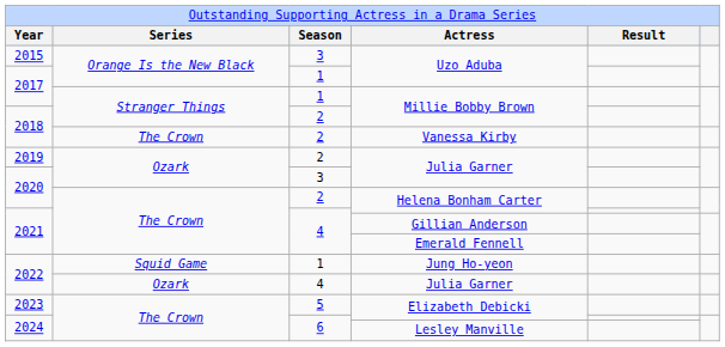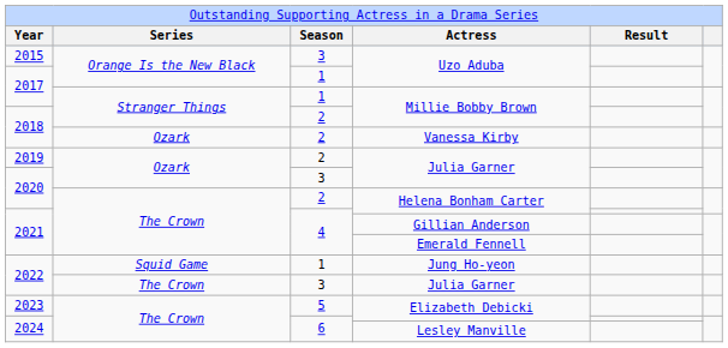Vanessa Kirby | column 2: The Crown -> Ozark
2022 / Julia Garner | column 2: Ozark -> The Crown
2022 / Julia Garner | column 3: 4 -> 3
